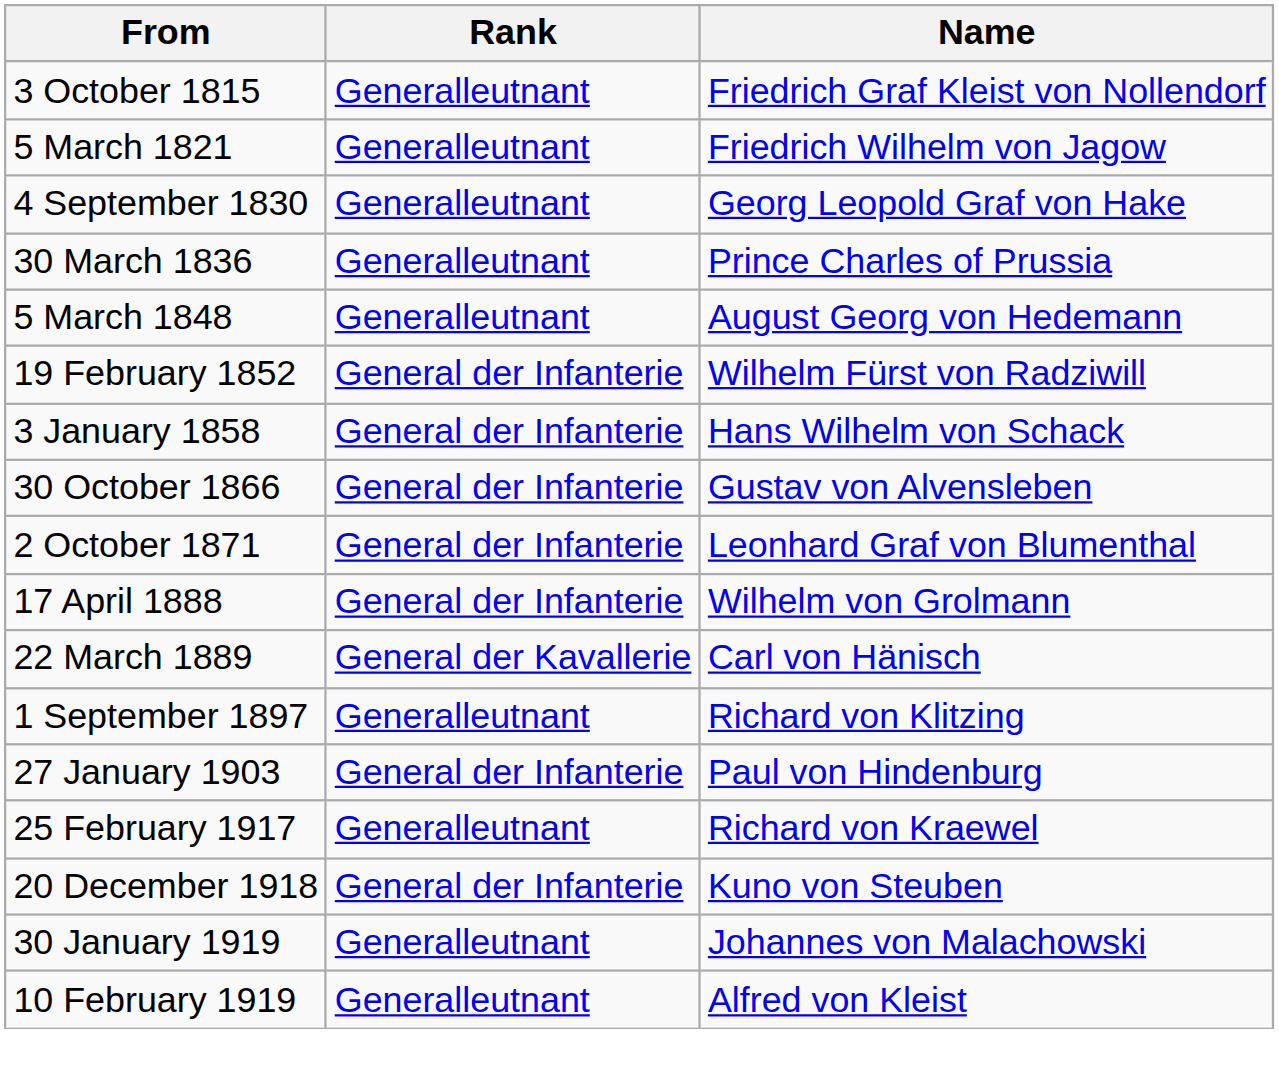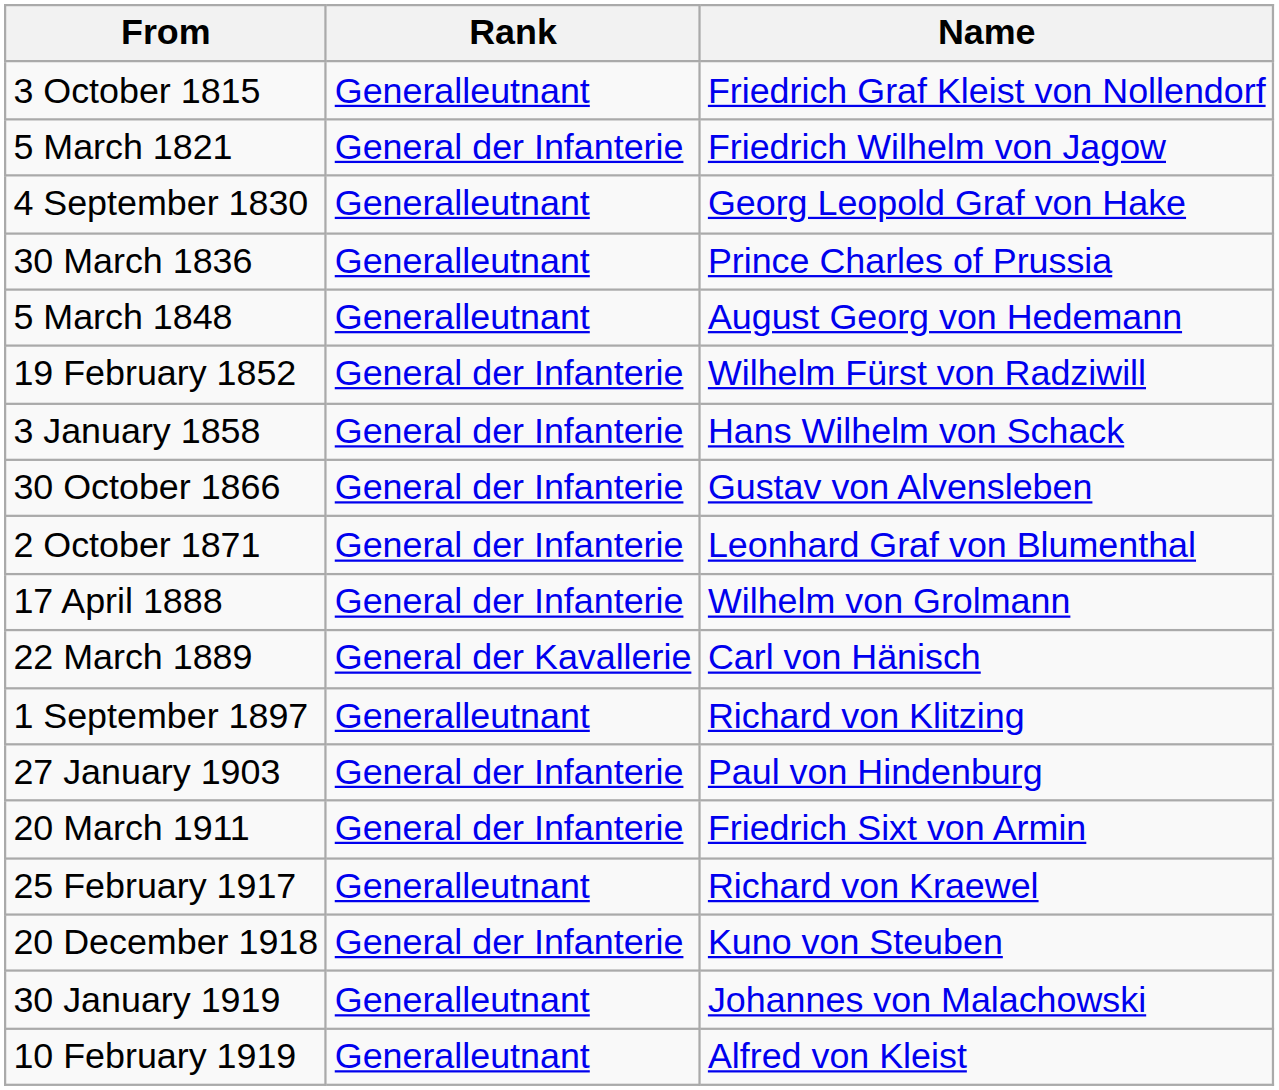5 March 1821 | Rank: Generalleutnant -> General der Infanterie
+ row: 20 March 1911 | General der Infanterie | Friedrich Sixt von Armin
